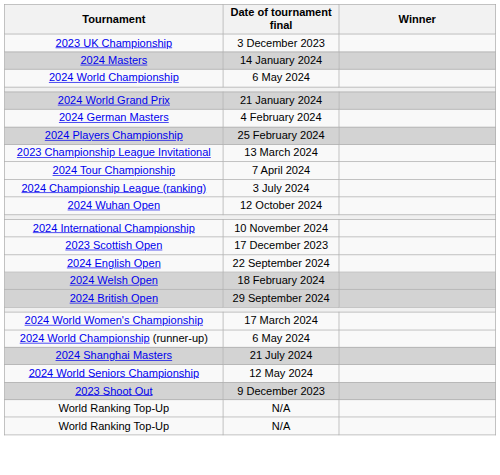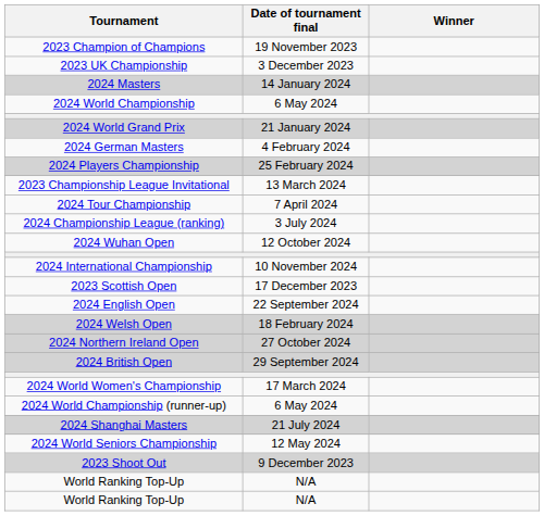+ row: 2023 Champion of Champions | 19 November 2023
+ row: 2024 Northern Ireland Open | 27 October 2024
